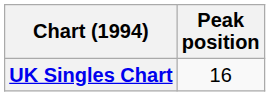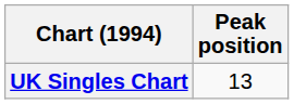UK Singles Chart | Peak position: 16 -> 13
